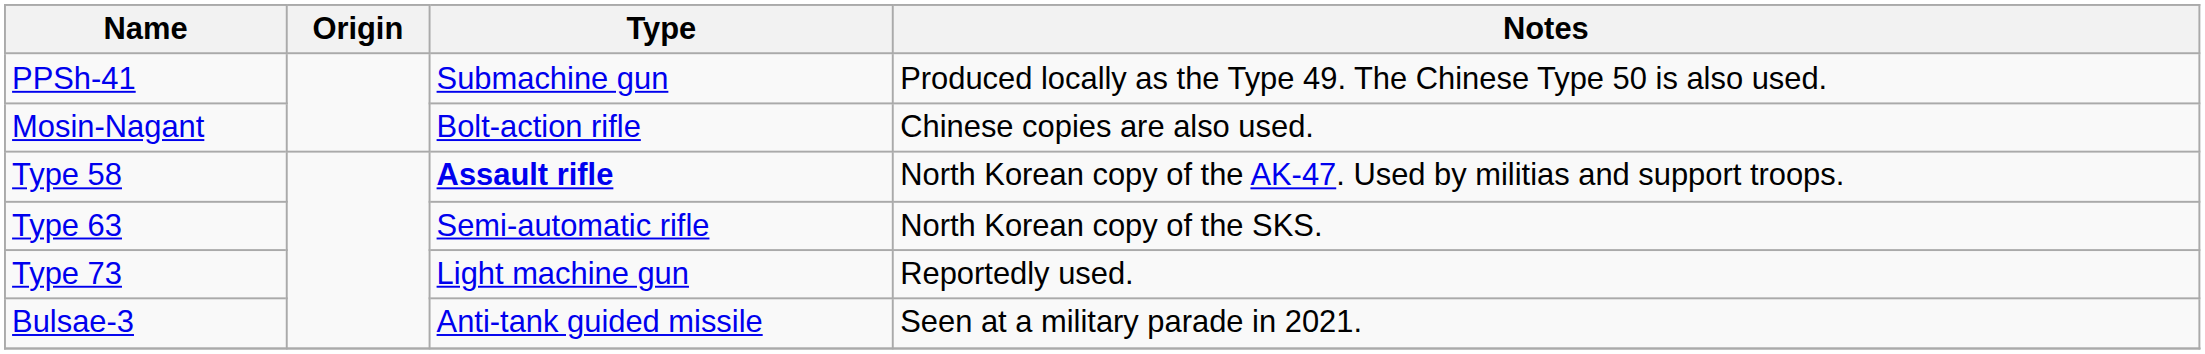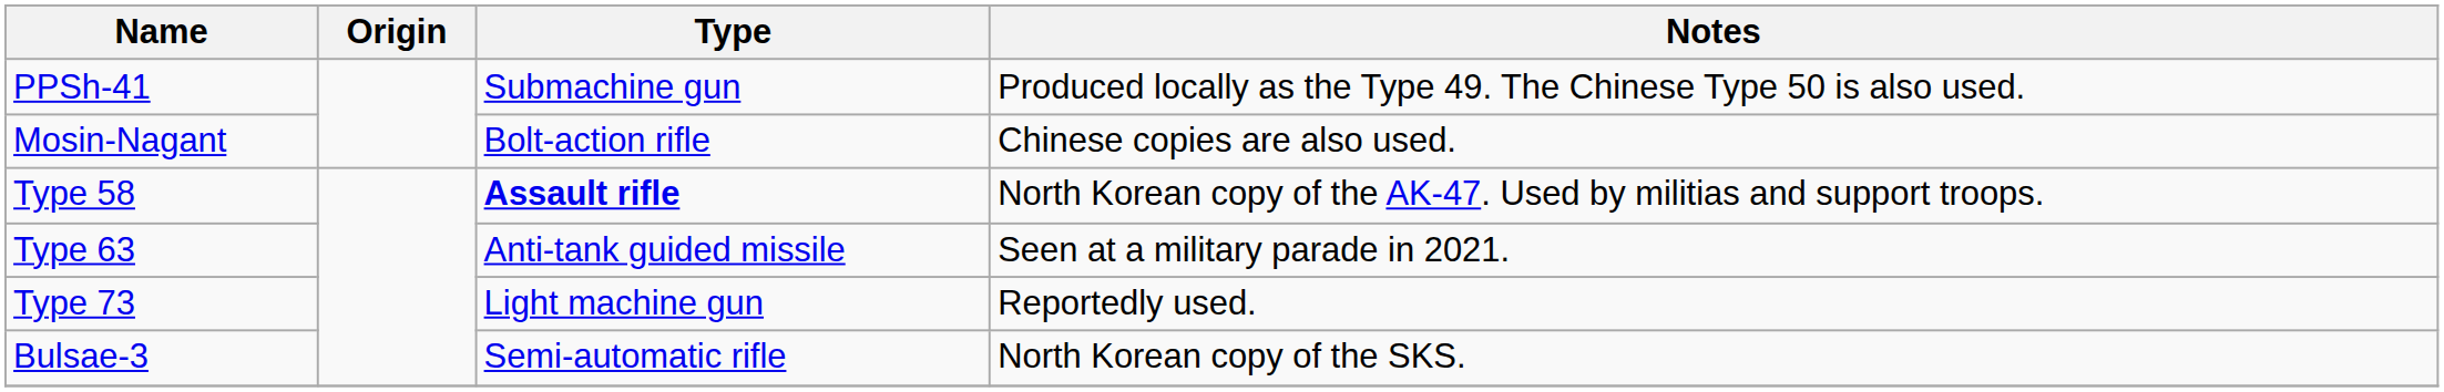Type 63 | Type: Semi-automatic rifle -> Anti-tank guided missile
Type 63 | Notes: North Korean copy of the SKS. -> Seen at a military parade in 2021.
Bulsae-3 | Type: Anti-tank guided missile -> Semi-automatic rifle
Bulsae-3 | Notes: Seen at a military parade in 2021. -> North Korean copy of the SKS.
